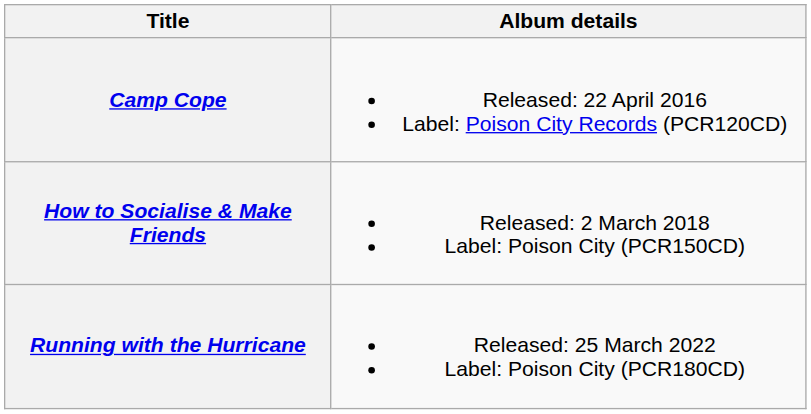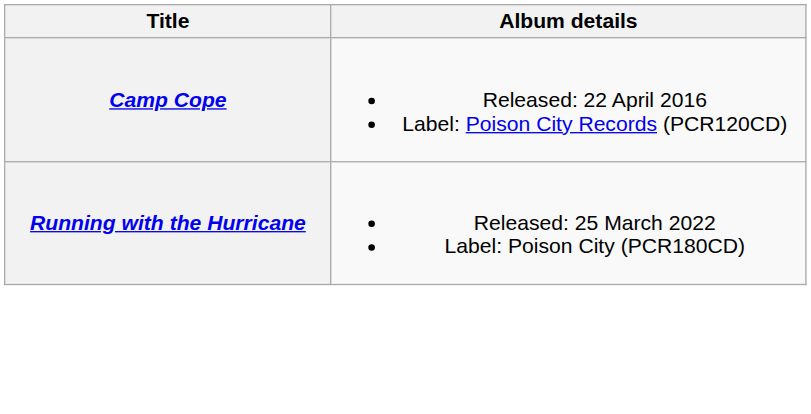- row: How to Socialise & Make Friends | Released: 2 March 2018 Label: Poison City (PCR150CD)
